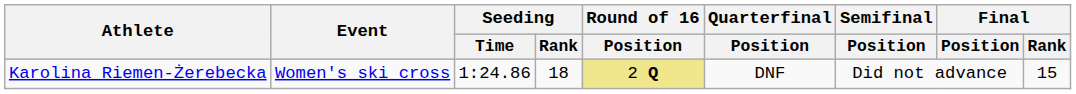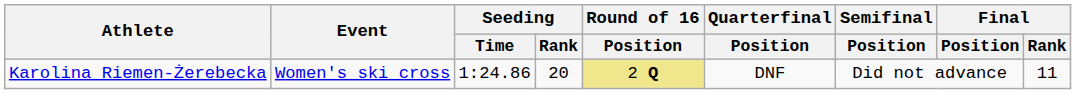Karolina Riemen-Żerebecka | Seeding / Rank: 18 -> 20
Karolina Riemen-Żerebecka | Final / Rank: 15 -> 11
